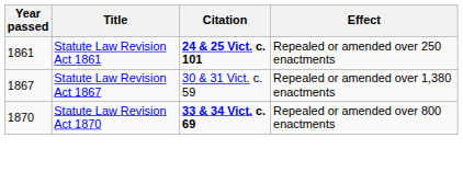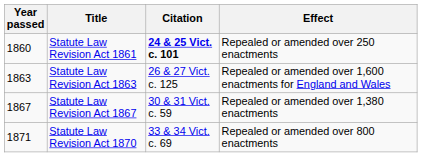Statute Law Revision Act 1861 | Year passed: 1861 -> 1860
+ row: 1863 | Statute Law Revision Act 1863 | 26 & 27 Vict. c. 125 | Repealed or amended over 1,600 enactments for England and Wales
Statute Law Revision Act 1870 | Year passed: 1870 -> 1871
Statute Law Revision Act 1870 | Citation: bold -> normal
